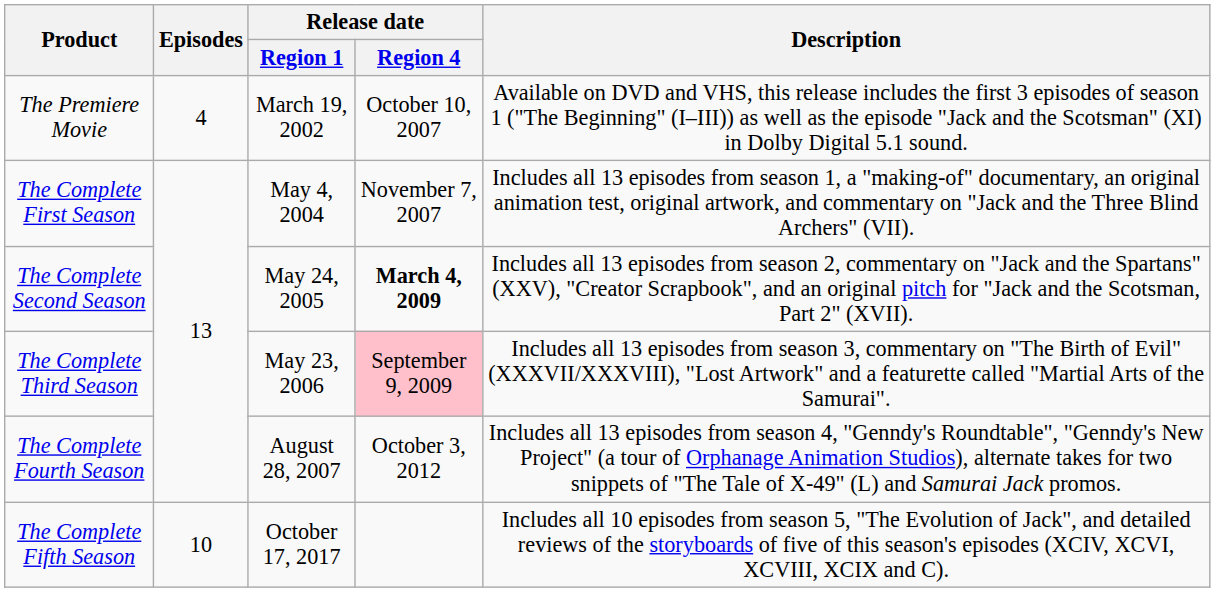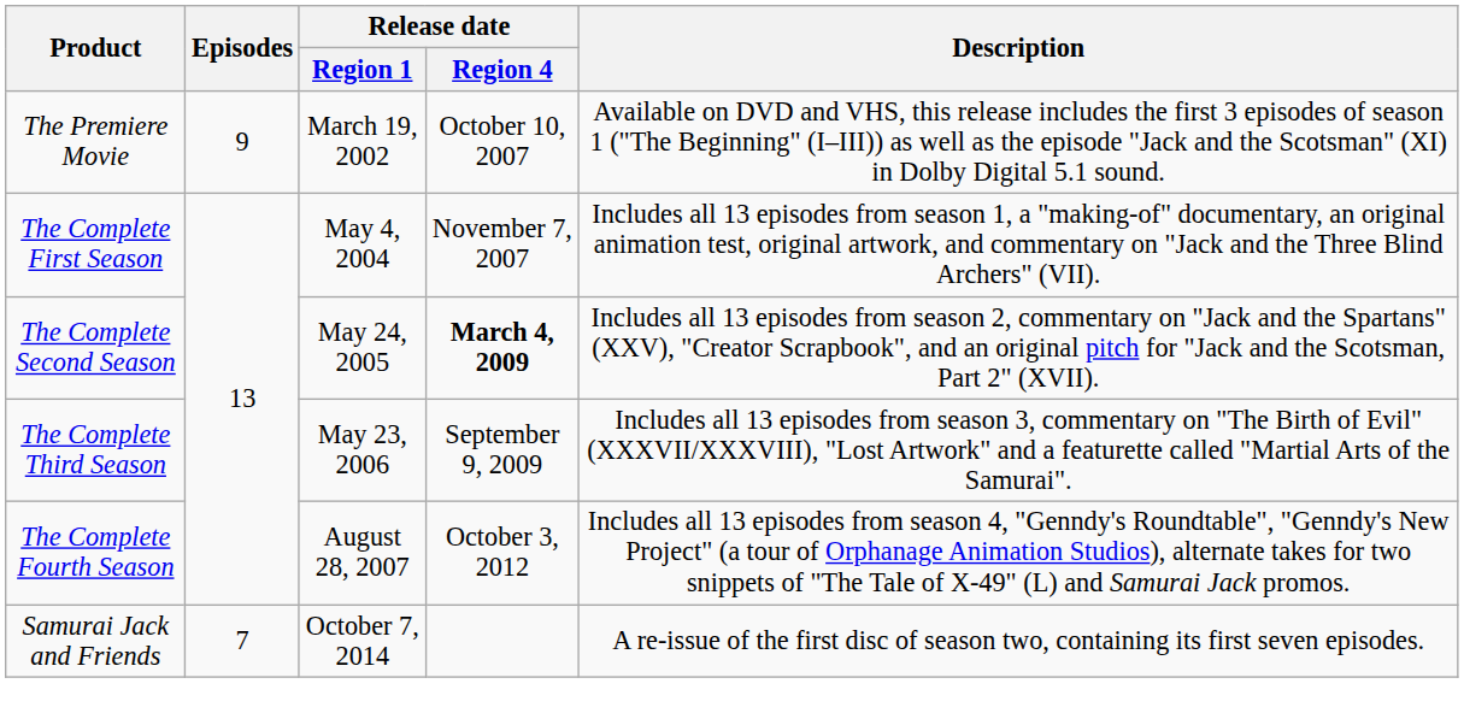The Premiere Movie | Episodes: 4 -> 9
The Complete Third Season | Release date / Region 4: pink background -> no background
+ row: Samurai Jack and Friends | 7 | October 7, 2014 | A re-issue of the first disc of season two, containing its first seven episodes.
- row: The Complete Fifth Season | 10 | October 17, 2017 | Includes all 10 episodes from season 5, "The Evolution of Jack", and detailed reviews of the storyboards of five of this season's episodes (XCIV, XCVI, XCVIII, XCIX and C).
